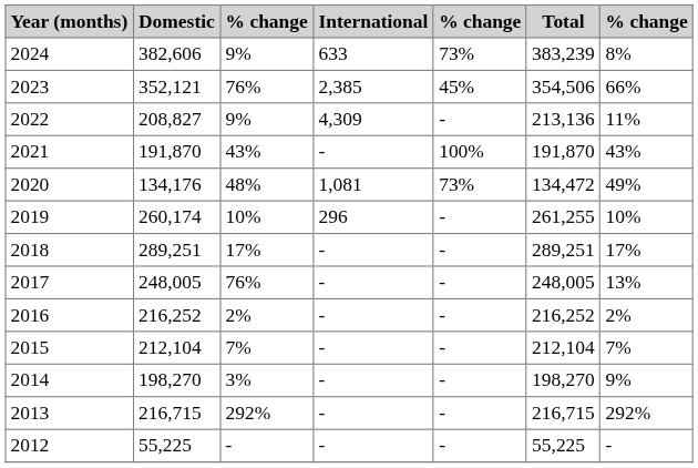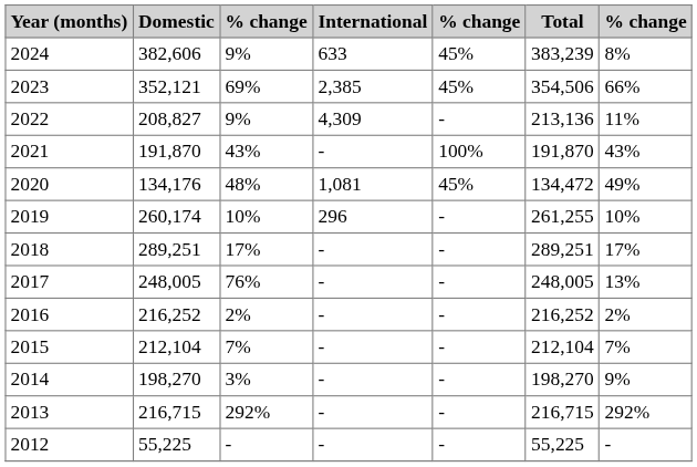2024 | column 5: 73% -> 45%
2023 | column 3: 76% -> 69%
2020 | column 5: 73% -> 45%
